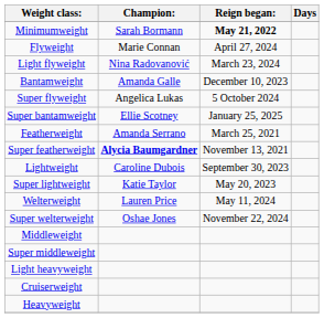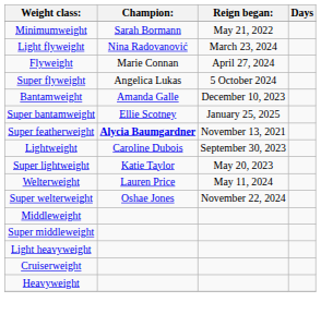Minimumweight | Reign began:: bold -> normal
rows swapped: Light flyweight <-> Flyweight
rows swapped: Super flyweight <-> Bantamweight
- row: Featherweight | Amanda Serrano | March 25, 2021
